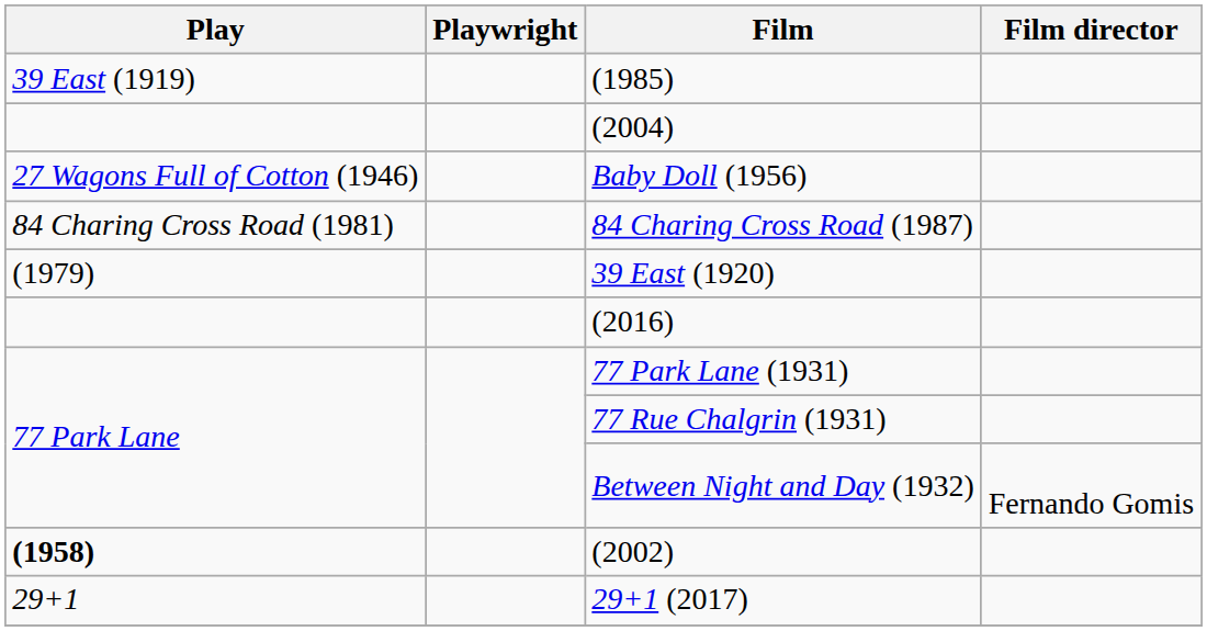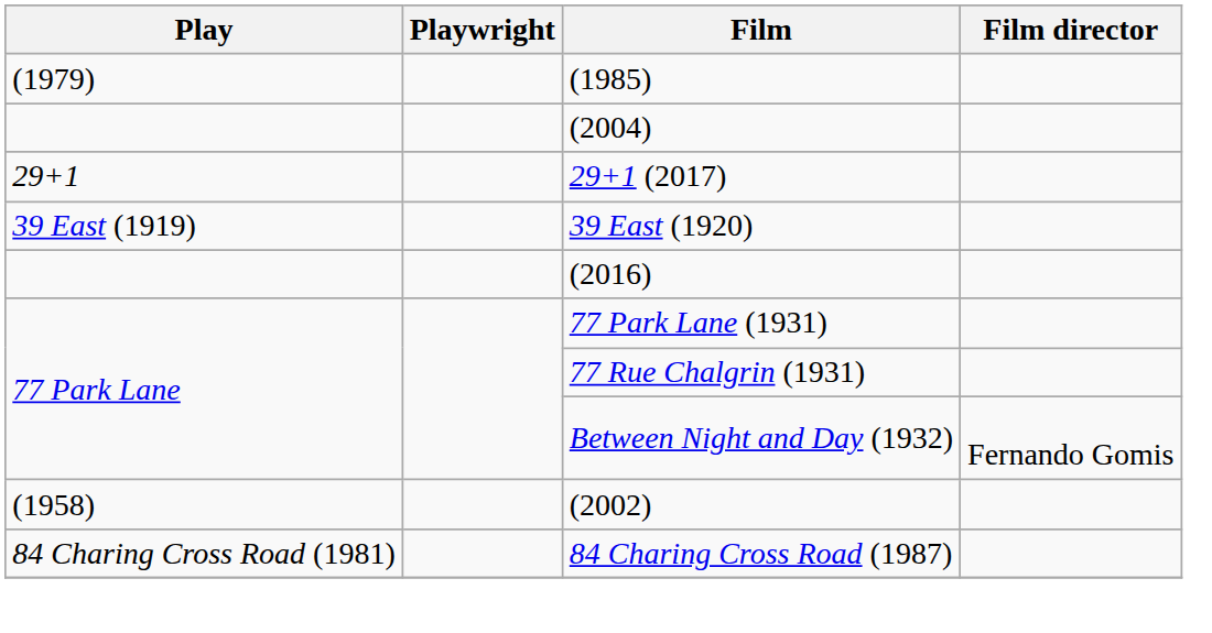(1985) | Play: 39 East (1919) -> (1979)
- row: 27 Wagons Full of Cotton (1946) | Baby Doll (1956)
rows swapped: 29+1 (2017) <-> 84 Charing Cross Road (1987)
39 East (1920) | Play: (1979) -> 39 East (1919)
(2002) | Play: bold -> normal
